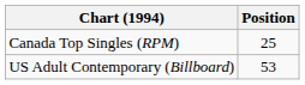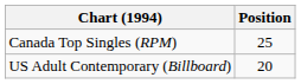US Adult Contemporary (Billboard) | Position: 53 -> 20
